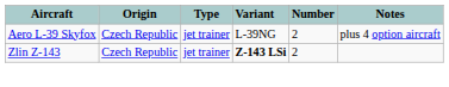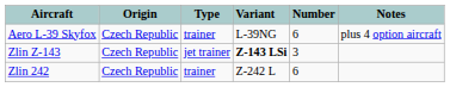Aero L-39 Skyfox | Type: jet trainer -> trainer
Aero L-39 Skyfox | Number: 2 -> 6
Zlin Z-143 | Number: 2 -> 3
+ row: Zlin 242 | Czech Republic | trainer | Z-242 L | 6
